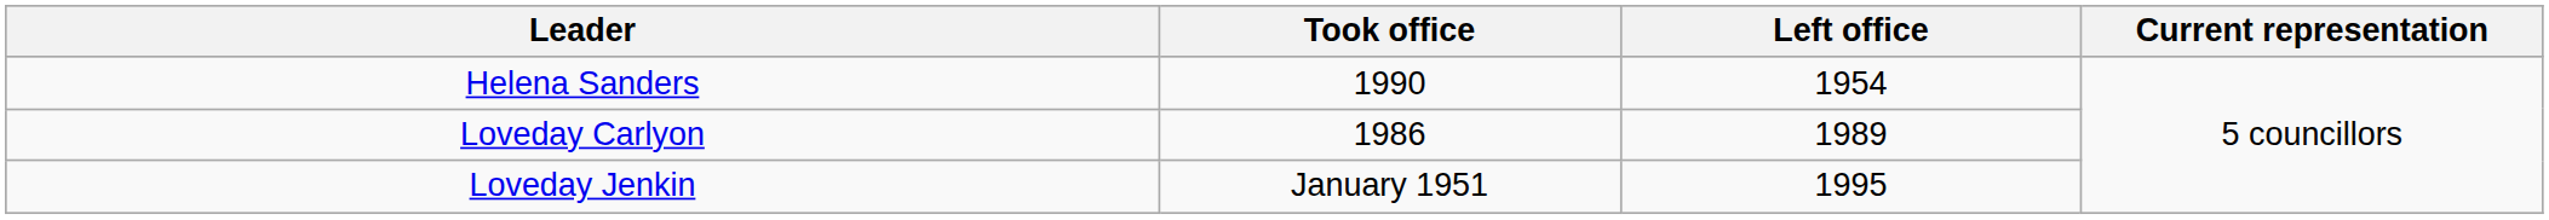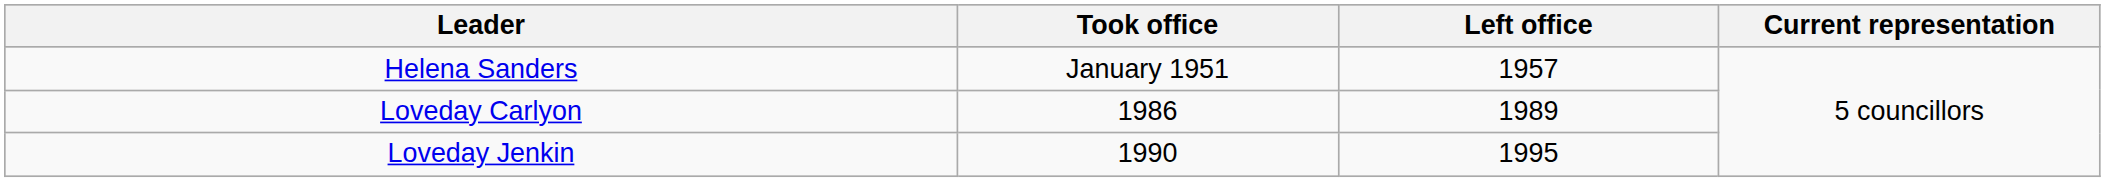Helena Sanders | Took office: 1990 -> January 1951
Helena Sanders | Left office: 1954 -> 1957
Loveday Jenkin | Took office: January 1951 -> 1990
